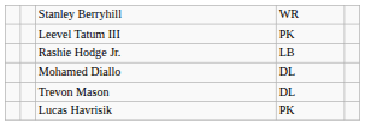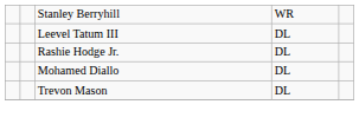Leevel Tatum III | column 4: PK -> DL
Rashie Hodge Jr. | column 4: LB -> DL
- row: Lucas Havrisik | PK
